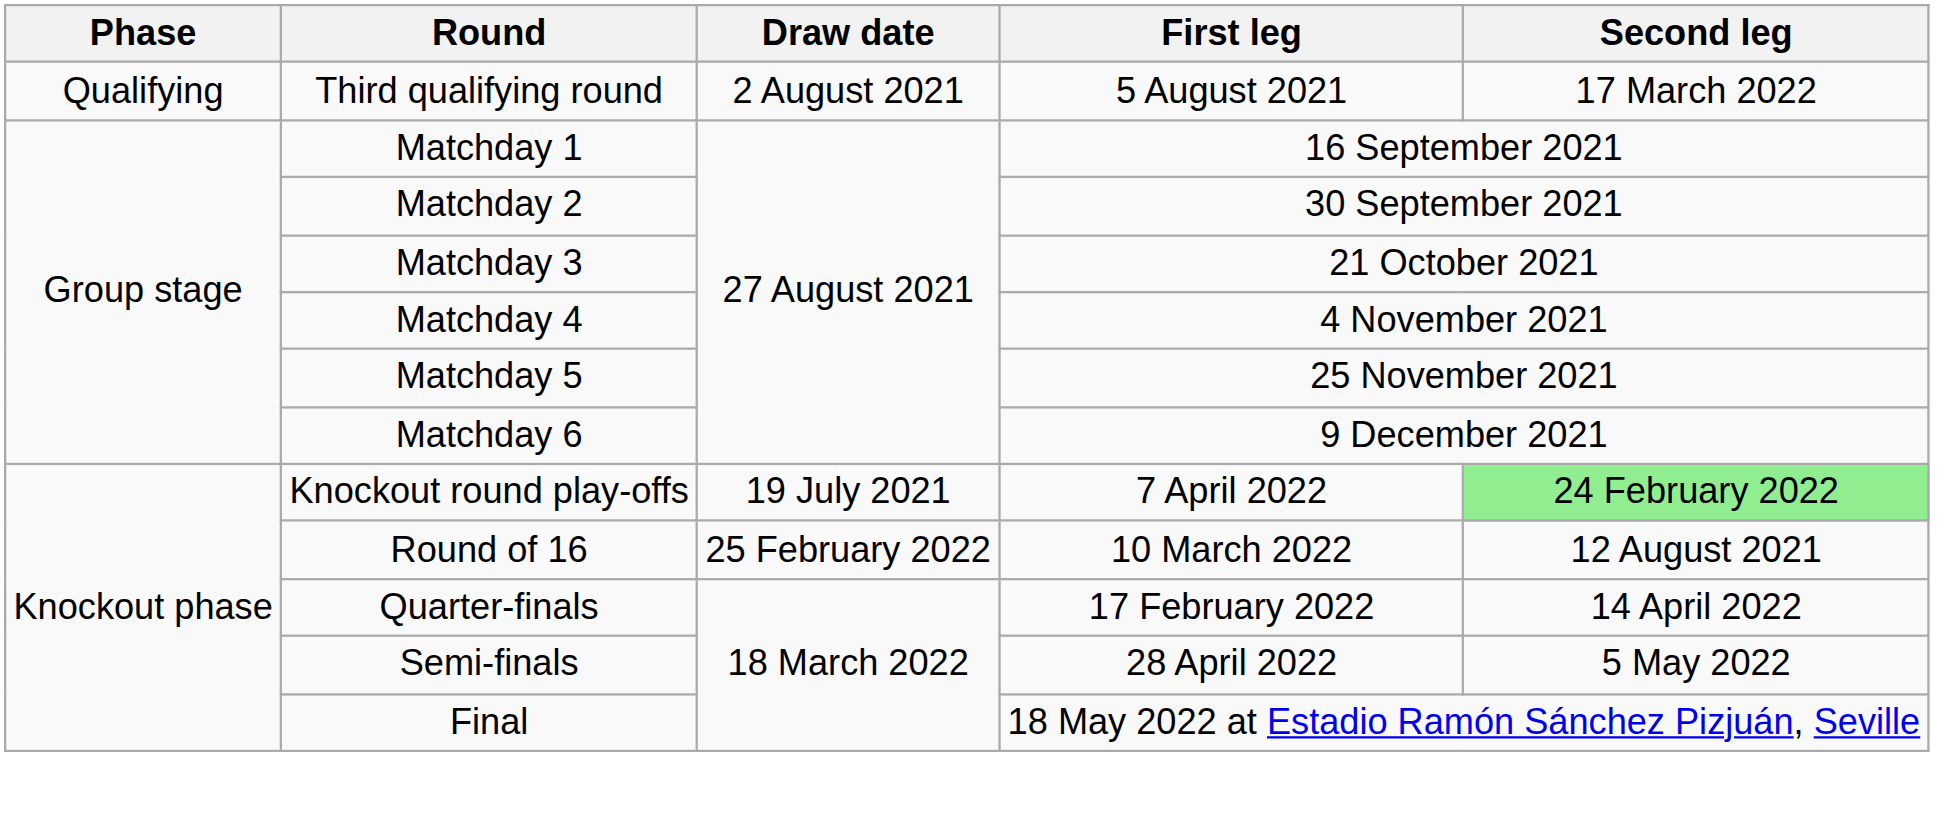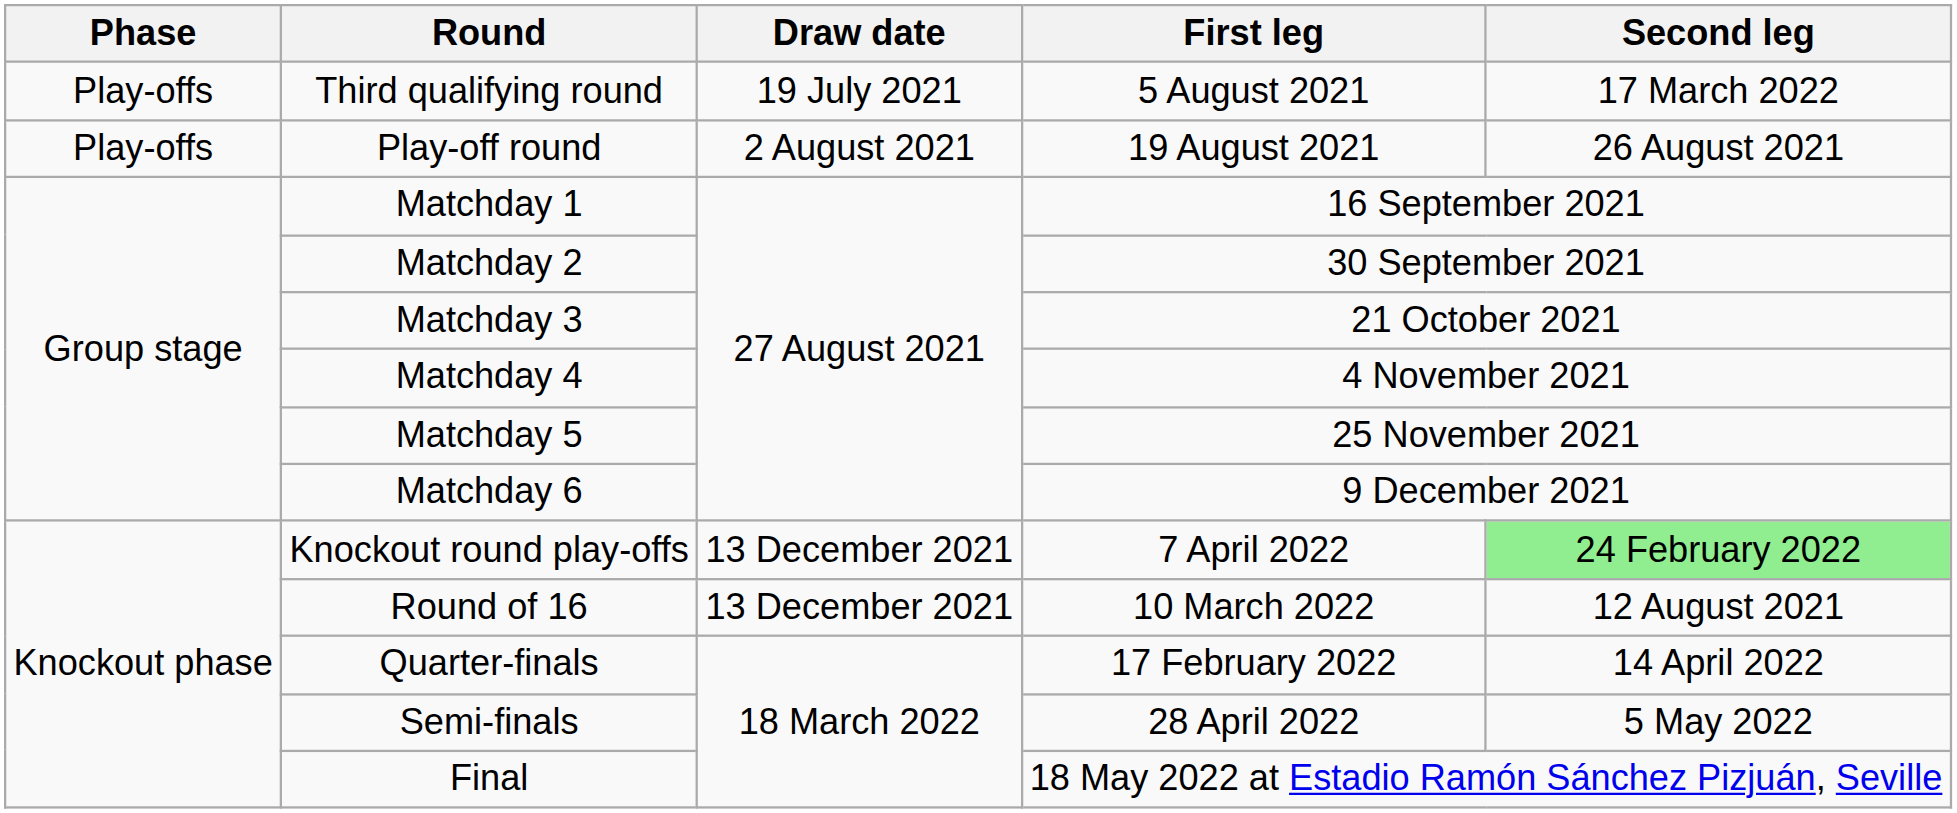Third qualifying round | Phase: Qualifying -> Play-offs
Third qualifying round | Draw date: 2 August 2021 -> 19 July 2021
+ row: Play-offs | Play-off round | 2 August 2021 | 19 August 2021 | 26 August 2021
Knockout round play-offs | Draw date: 19 July 2021 -> 13 December 2021
Round of 16 | Draw date: 25 February 2022 -> 13 December 2021
